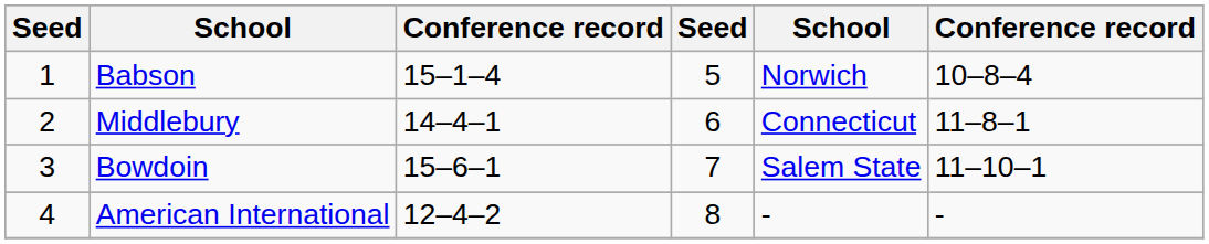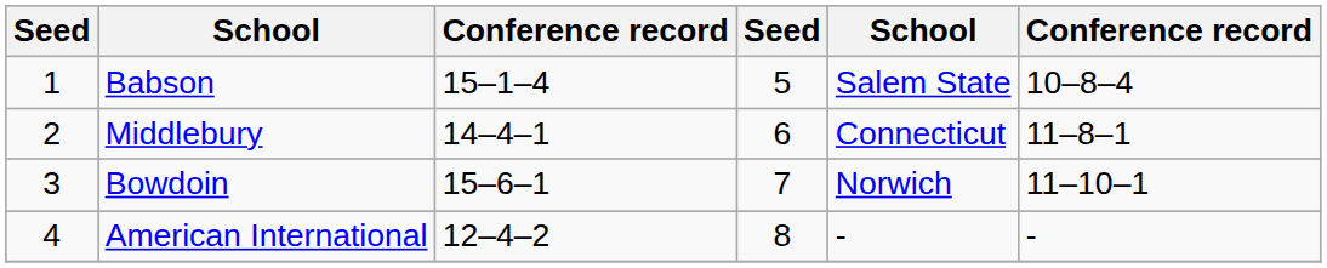Babson | column 5: Norwich -> Salem State
Bowdoin | column 5: Salem State -> Norwich
